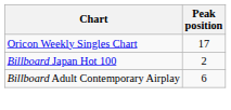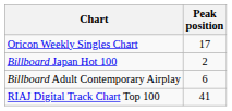+ row: RIAJ Digital Track Chart Top 100 | 41
